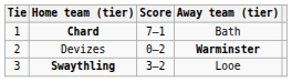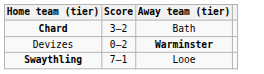- column: Tie | 1 | 2 | 3
Chard | Score: 7–1 -> 3–2
Swaythling | Score: 3–2 -> 7–1
